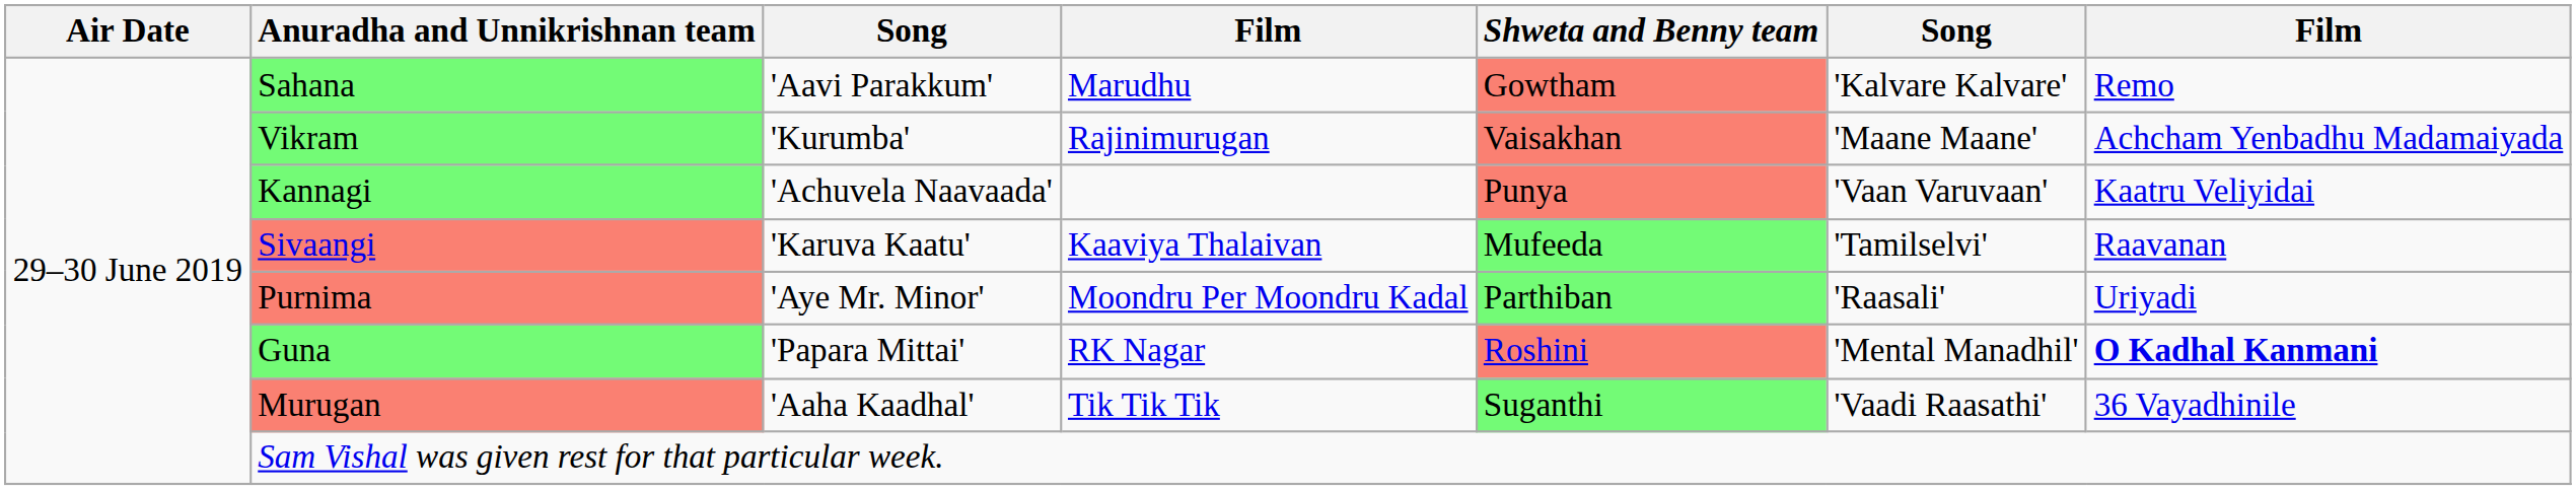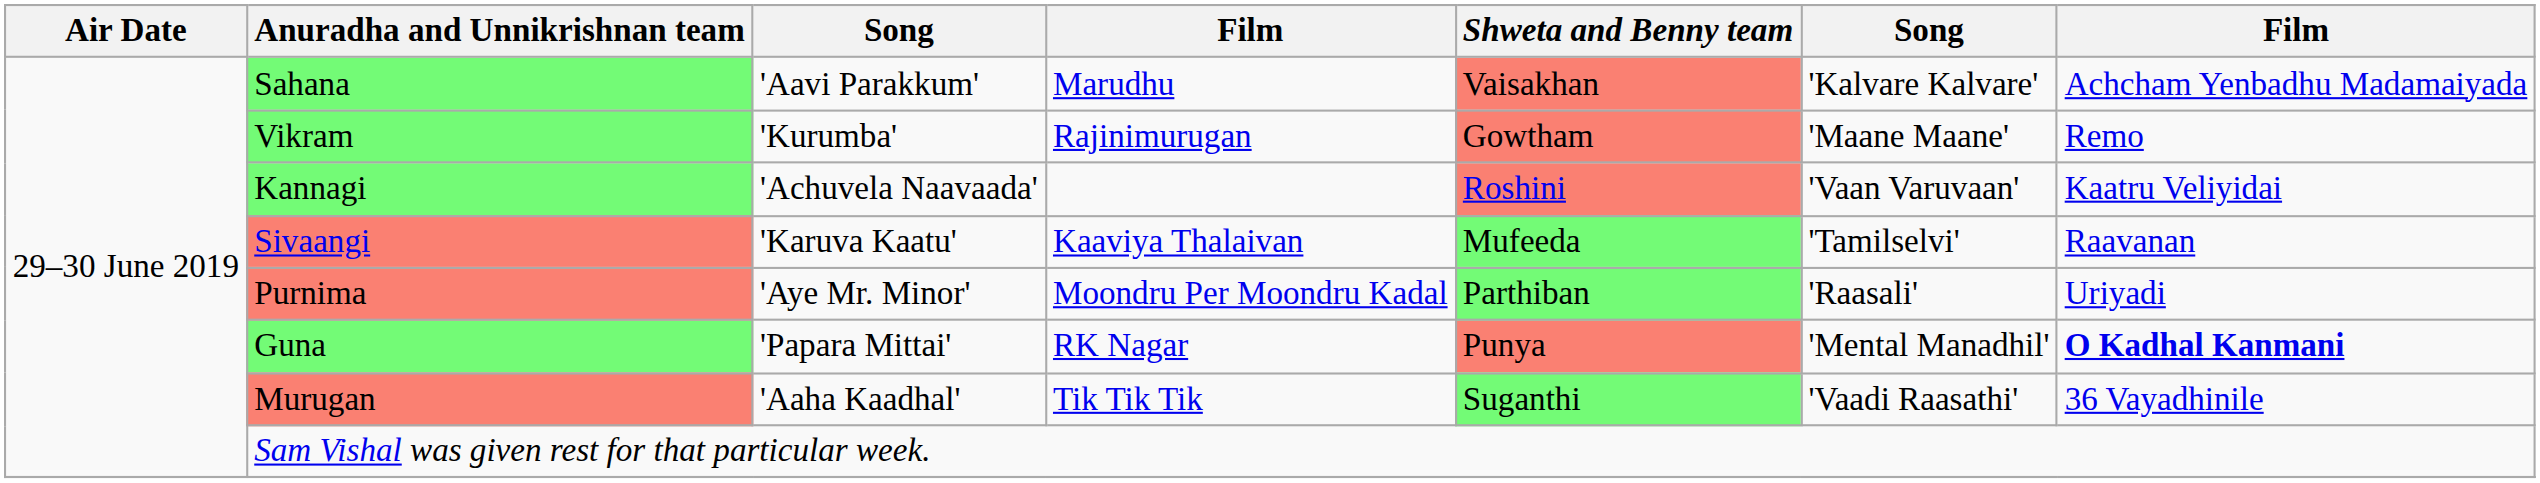Sahana | Shweta and Benny team: Gowtham -> Vaisakhan
Sahana | column 7: Remo -> Achcham Yenbadhu Madamaiyada
Vikram | Shweta and Benny team: Vaisakhan -> Gowtham
Vikram | column 7: Achcham Yenbadhu Madamaiyada -> Remo
Kannagi | Shweta and Benny team: Punya -> Roshini
Guna | Shweta and Benny team: Roshini -> Punya
